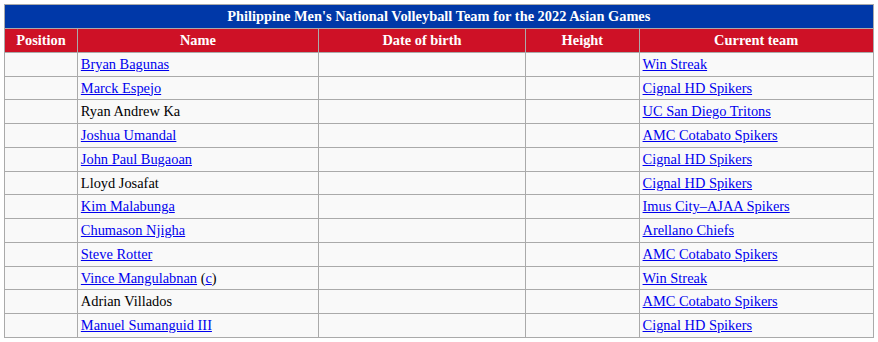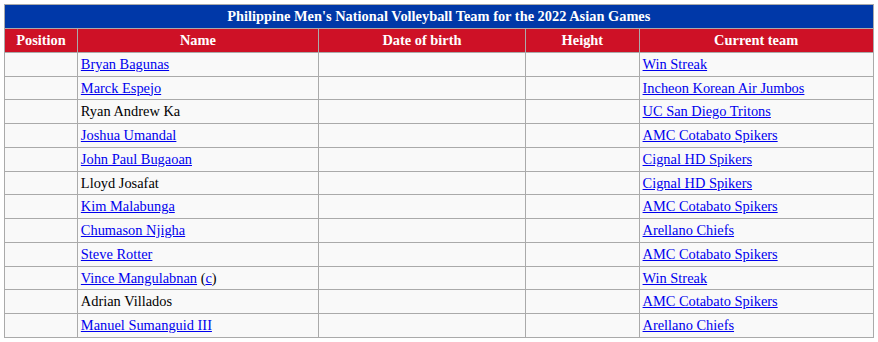Marck Espejo | Current team: Cignal HD Spikers -> Incheon Korean Air Jumbos
Kim Malabunga | Current team: Imus City–AJAA Spikers -> AMC Cotabato Spikers
Manuel Sumanguid III | Current team: Cignal HD Spikers -> Arellano Chiefs
